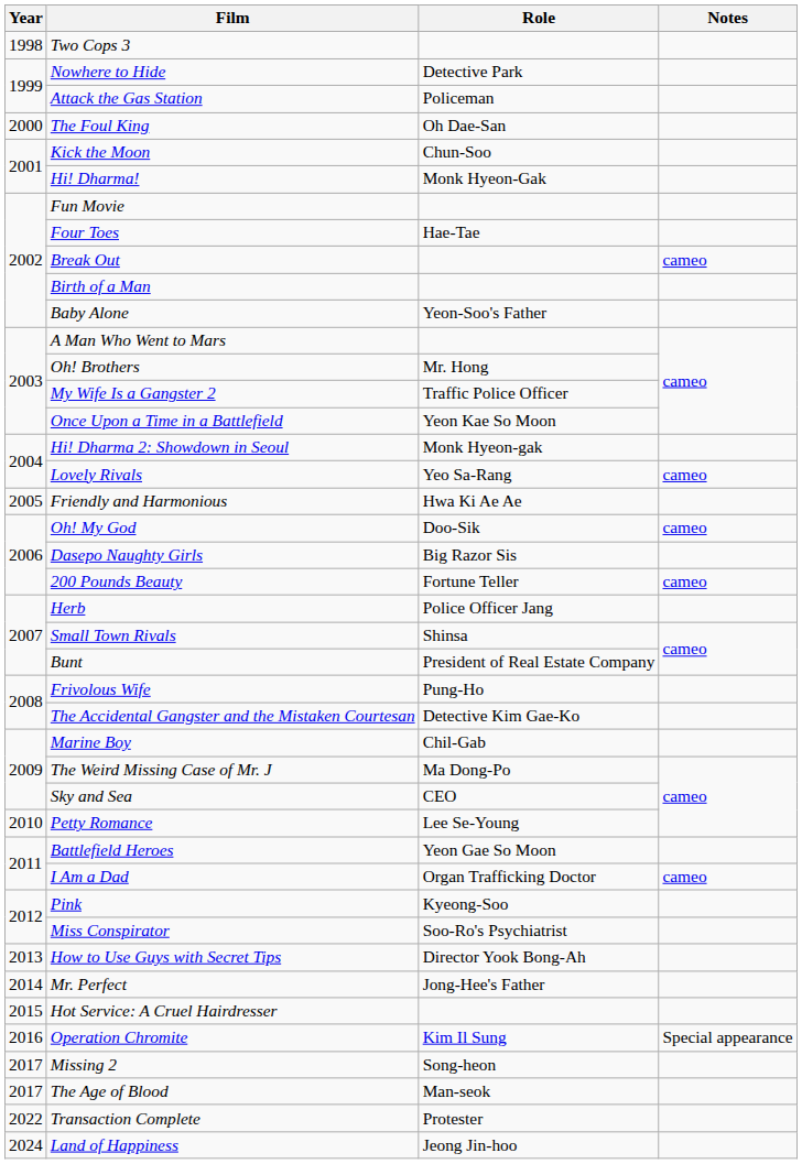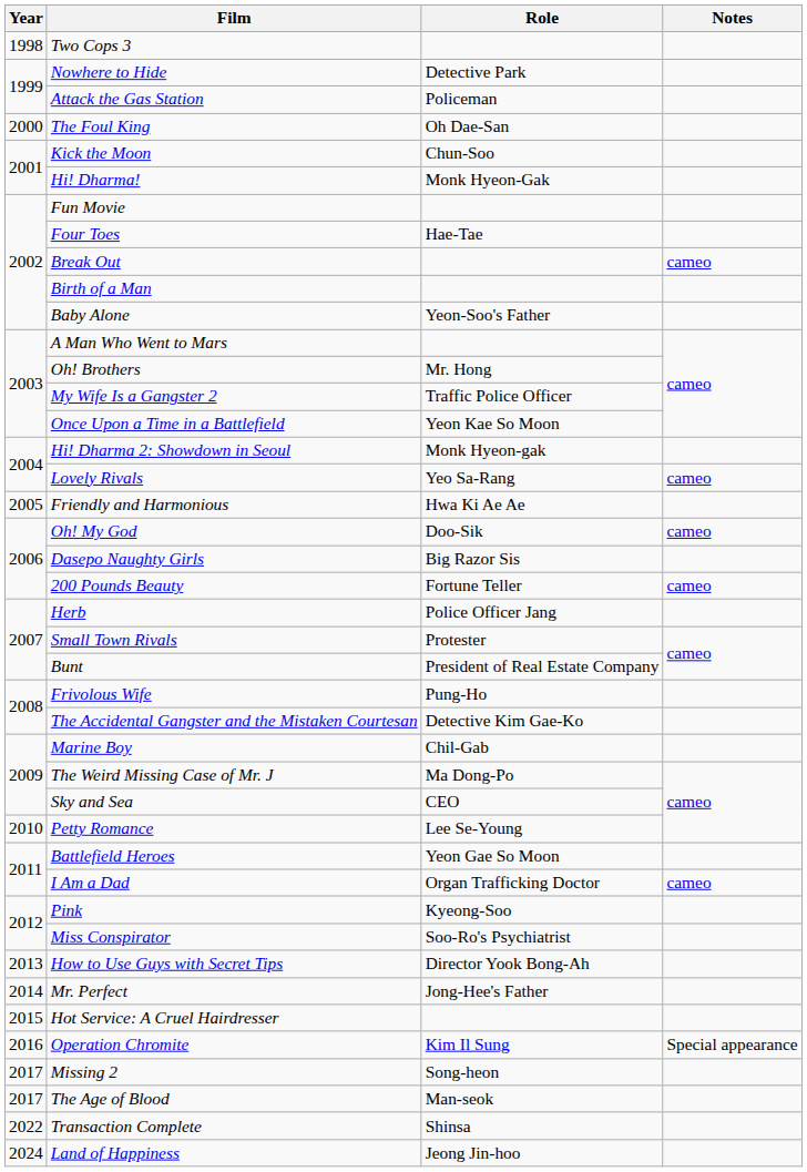Small Town Rivals | Role: Shinsa -> Protester
Transaction Complete | Role: Protester -> Shinsa
